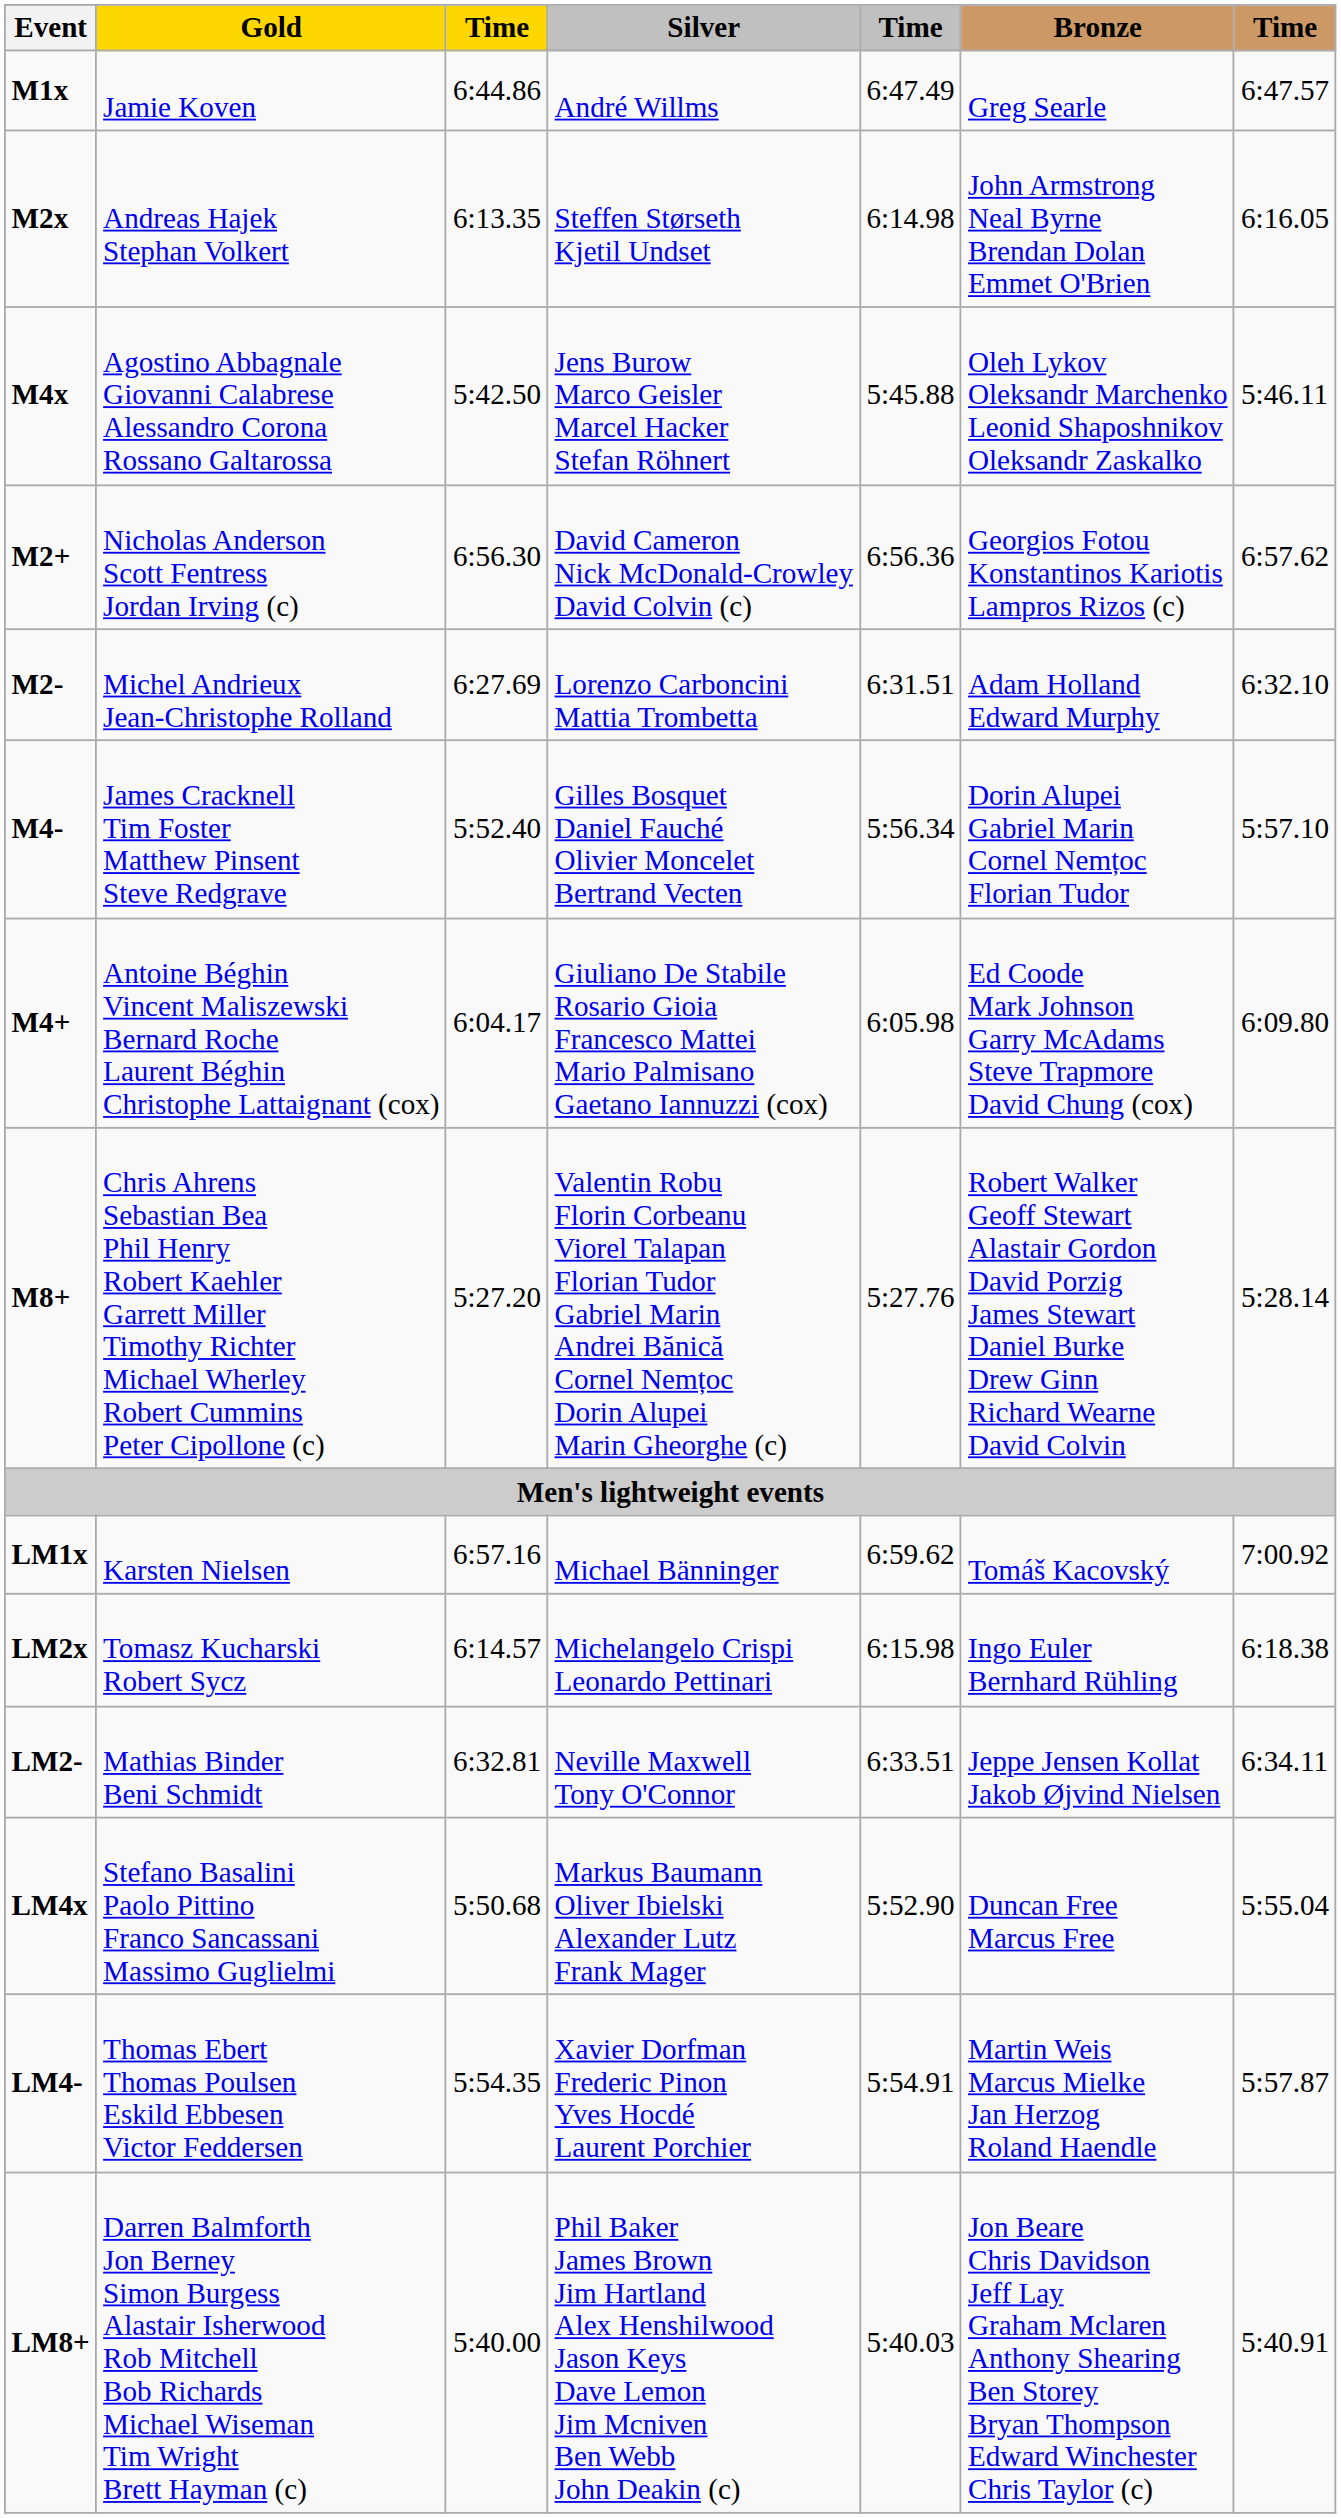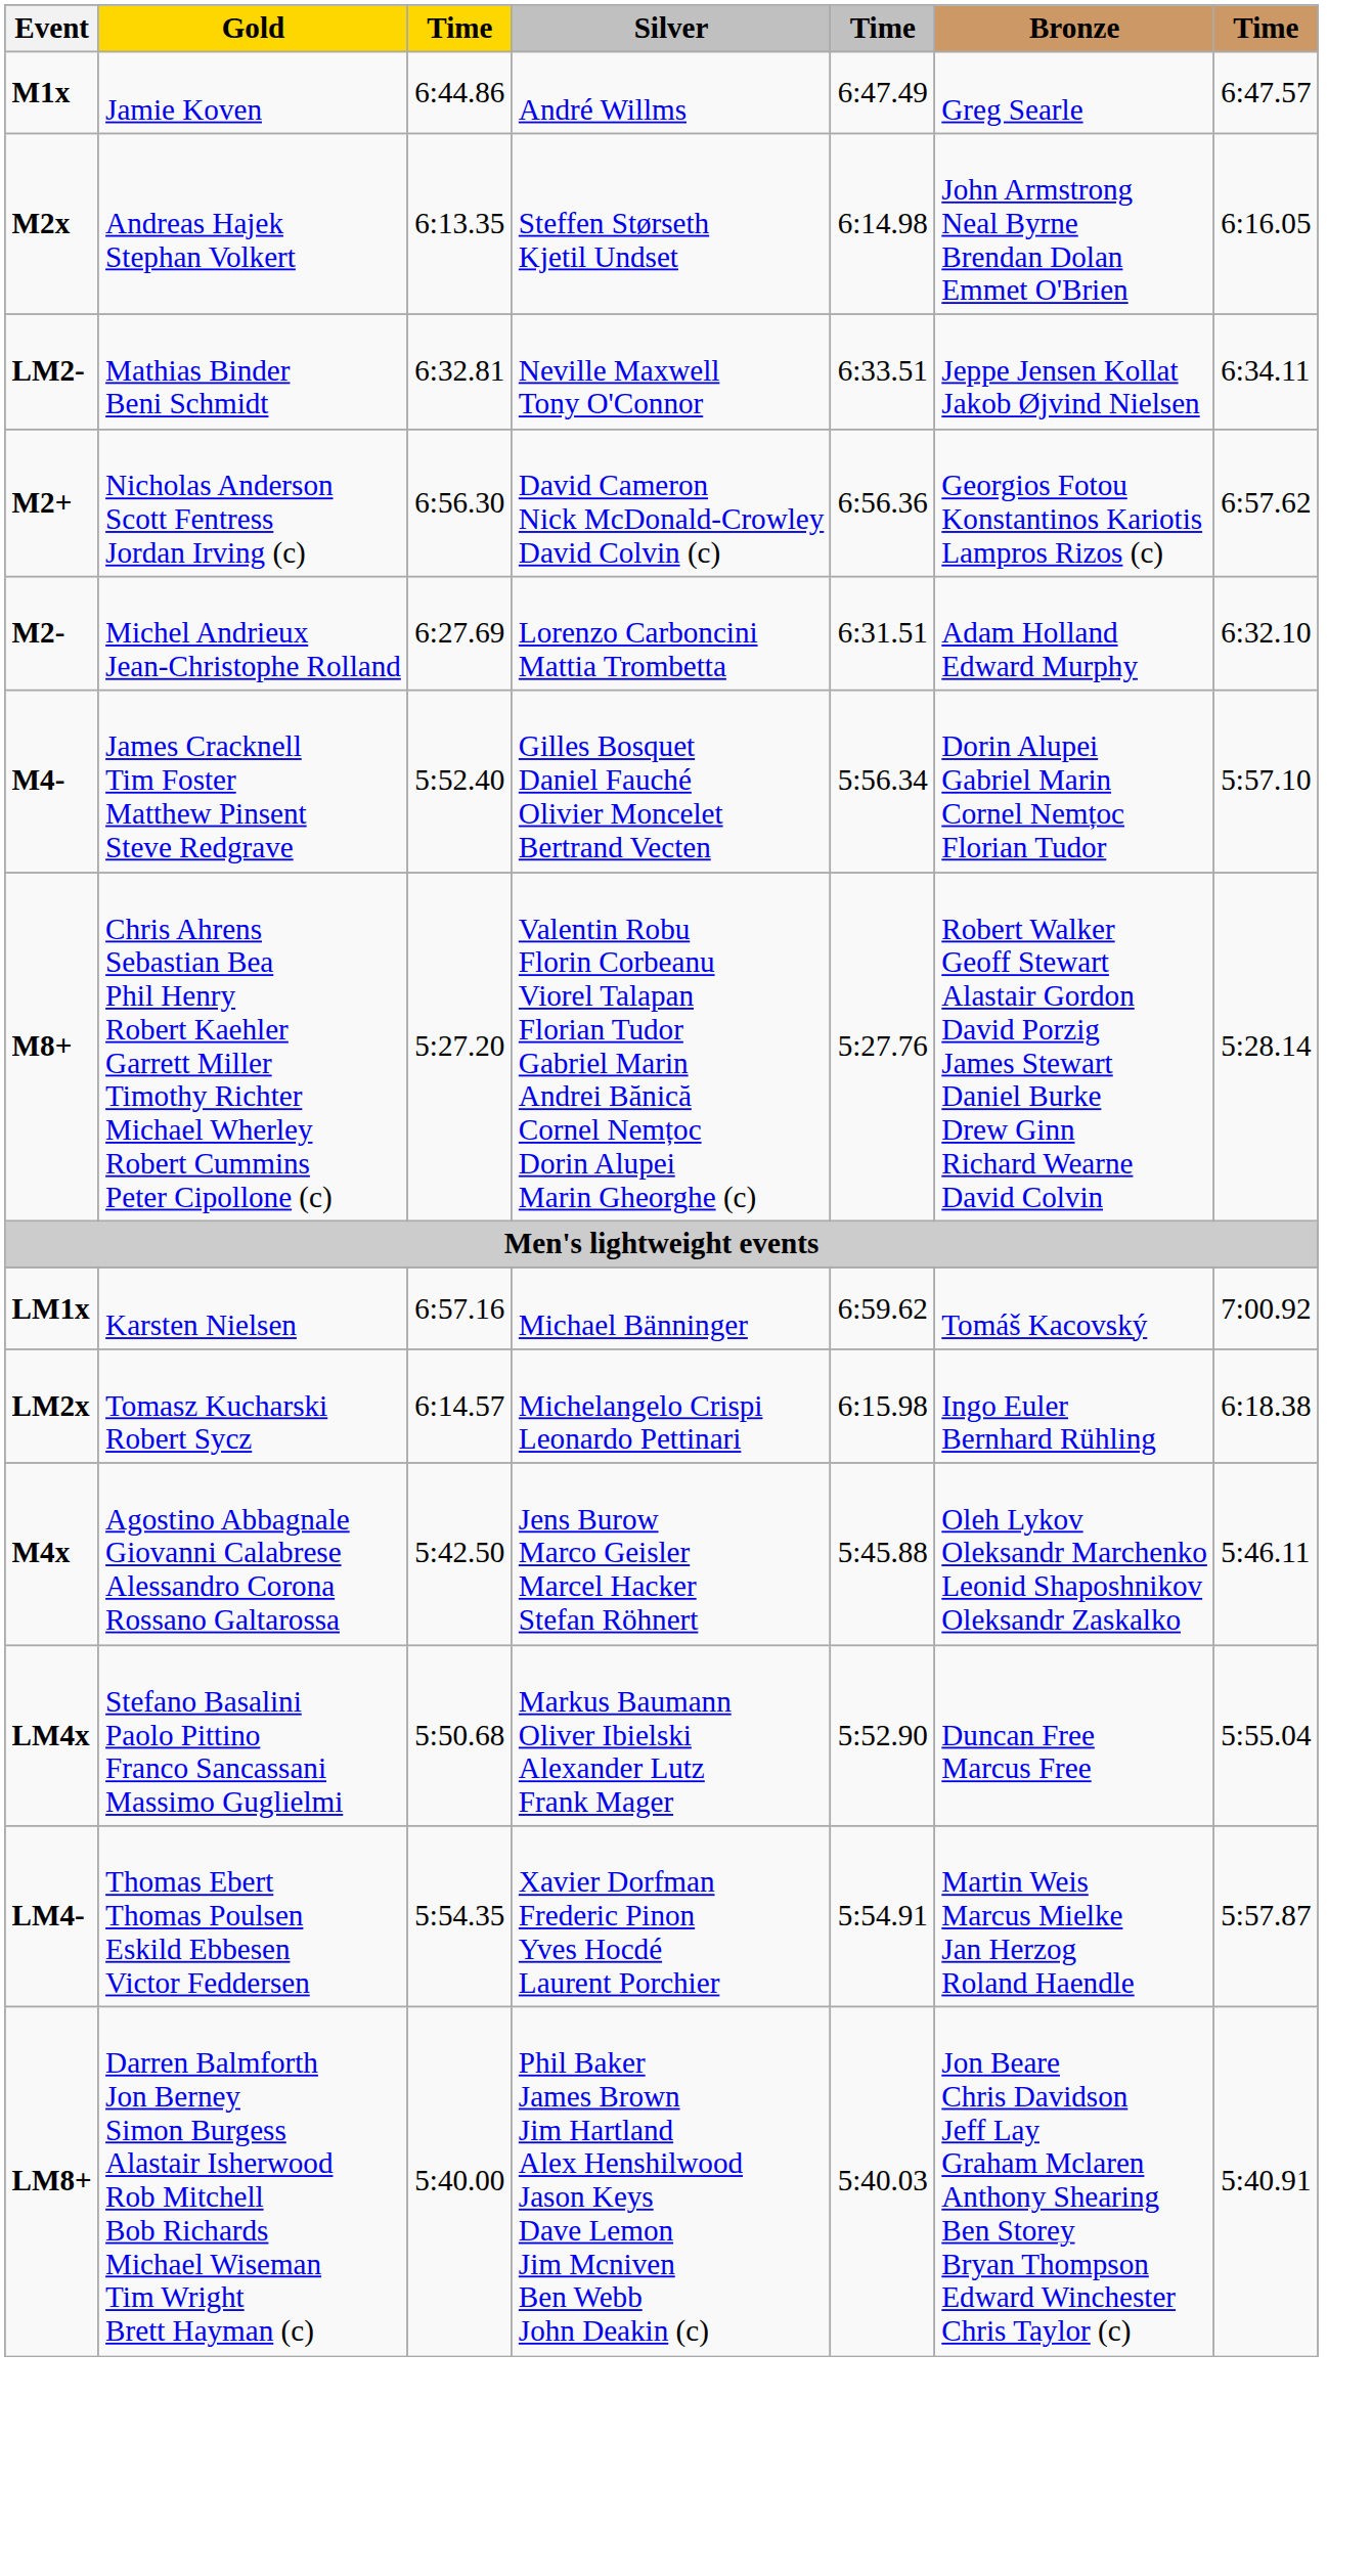rows swapped: M4x <-> LM2-
- row: M4+ | Antoine Béghin Vincent Maliszewski Bernard Roche Laurent Béghin Christophe Lattaignant (cox) | 6:04.17 | Giuliano De Stabile Rosario Gioia Francesco Mattei Mario Palmisano Gaetano Iannuzzi (cox) | 6:05.98 | Ed Coode Mark Johnson Garry McAdams Steve Trapmore David Chung (cox) | 6:09.80
